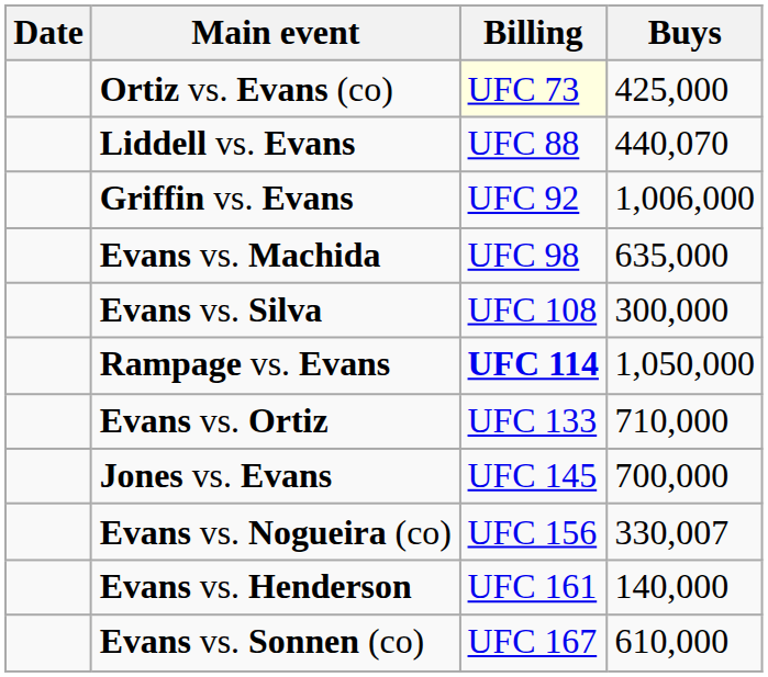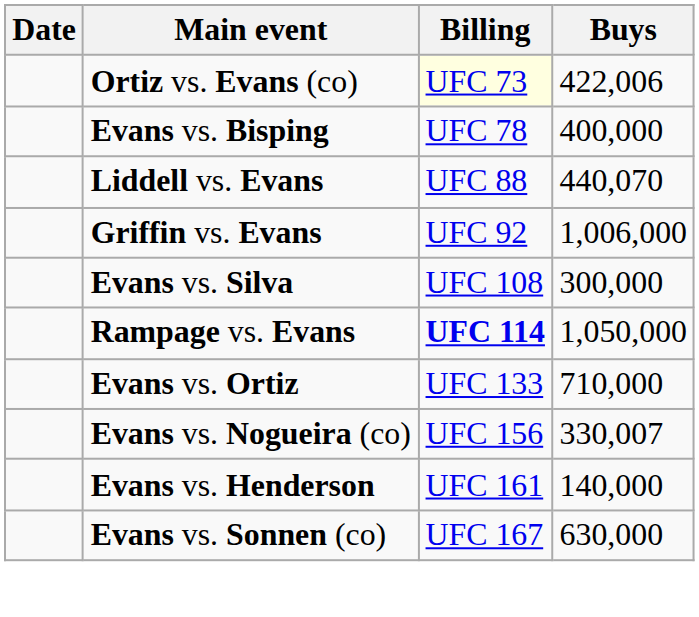Ortiz vs. Evans (co) | Buys: 425,000 -> 422,006
+ row: Evans vs. Bisping | UFC 78 | 400,000
- row: Evans vs. Machida | UFC 98 | 635,000
- row: Jones vs. Evans | UFC 145 | 700,000
Evans vs. Sonnen (co) | Buys: 610,000 -> 630,000
